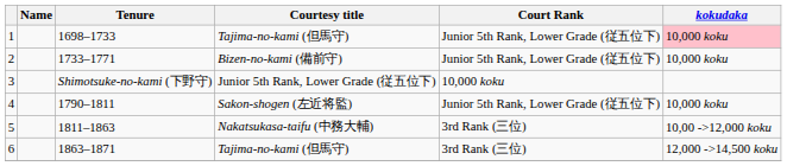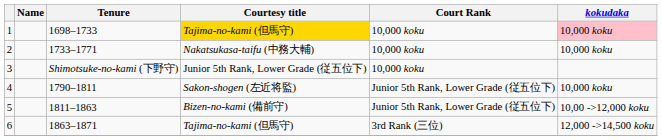1 | Courtesy title: no background -> gold background
1 | Court Rank: Junior 5th Rank, Lower Grade (従五位下) -> 10,000 koku
2 | Courtesy title: Bizen-no-kami (備前守) -> Nakatsukasa-taifu (中務大輔)
2 | Court Rank: Junior 5th Rank, Lower Grade (従五位下) -> 10,000 koku
5 | Courtesy title: Nakatsukasa-taifu (中務大輔) -> Bizen-no-kami (備前守)
5 | Court Rank: 3rd Rank (三位) -> Junior 5th Rank, Lower Grade (従五位下)
